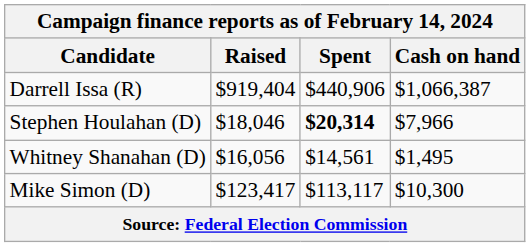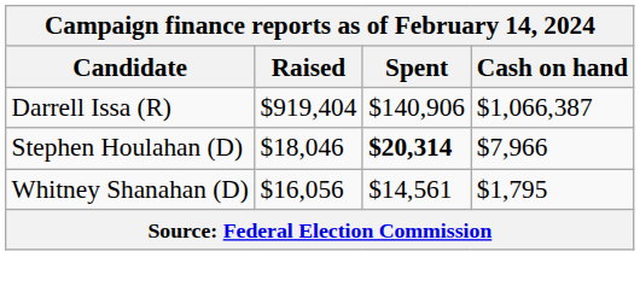Darrell Issa (R) | Spent: $440,906 -> $140,906
Whitney Shanahan (D) | Cash on hand: $1,495 -> $1,795
- row: Mike Simon (D) | $123,417 | $113,117 | $10,300
